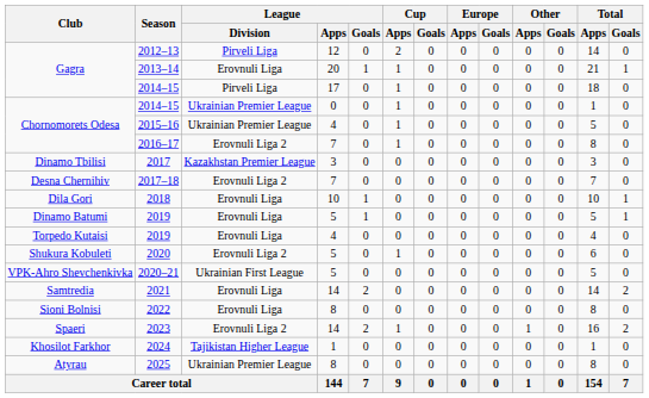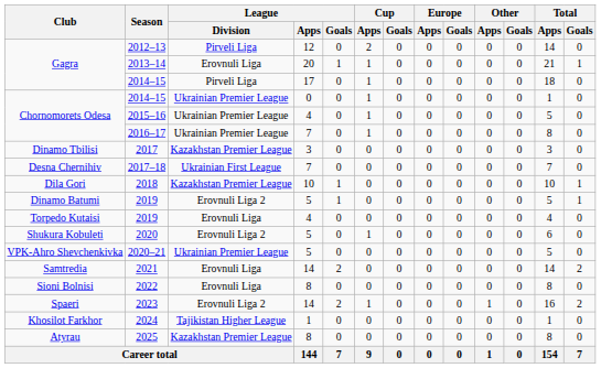2016–17 | League / Division: Erovnuli Liga 2 -> Ukrainian Premier League
2017–18 | League / Division: Erovnuli Liga 2 -> Ukrainian First League
2018 | League / Division: Erovnuli Liga -> Kazakhstan Premier League
Dinamo Batumi / 2019 | League / Division: Erovnuli Liga -> Erovnuli Liga 2
2020–21 | League / Division: Ukrainian First League -> Ukrainian Premier League
2025 | League / Division: Ukrainian Premier League -> Kazakhstan Premier League
